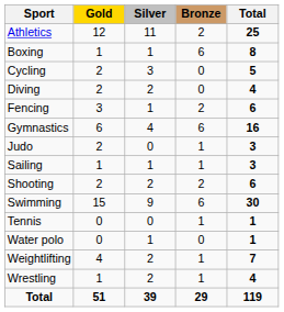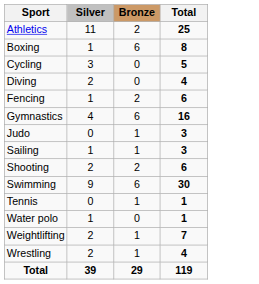- column: Gold | 12 | 1 | 2 | 2 | 3 | 6 | 2 | 1 | 2 | 15 | 0 | 0 | 4 | 1 | 51
